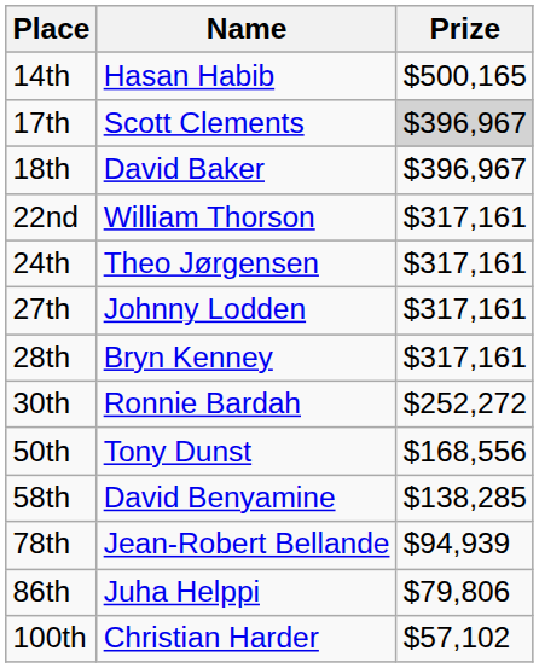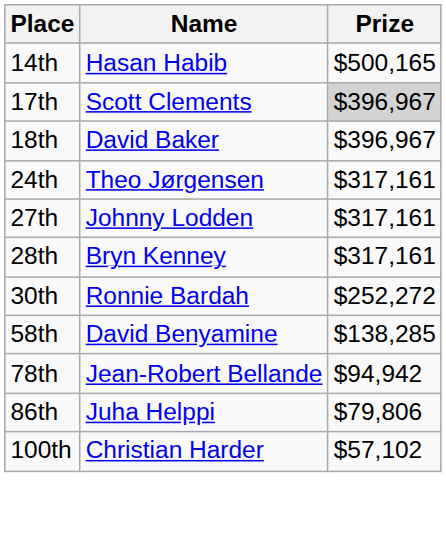- row: 22nd | William Thorson | $317,161
- row: 50th | Tony Dunst | $168,556
78th | Prize: $94,939 -> $94,942
